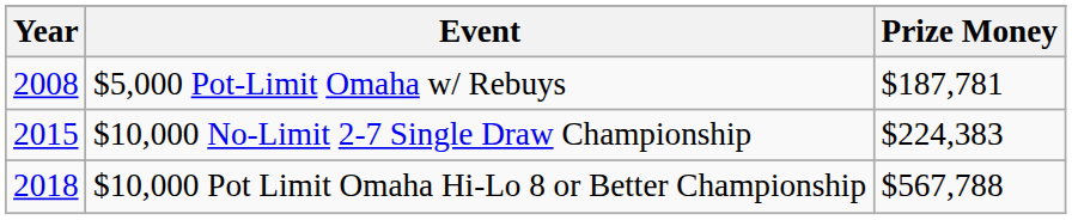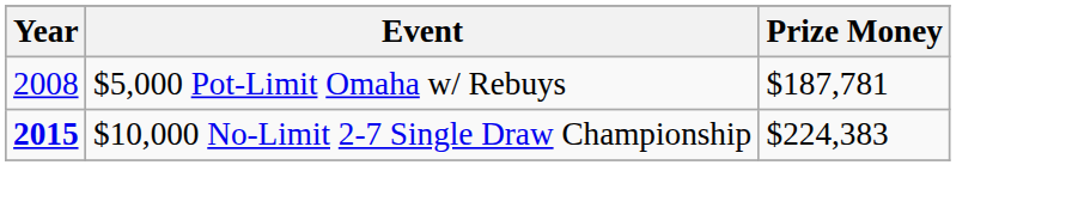$10,000 No-Limit 2-7 Single Draw Championship | Year: normal -> bold
- row: 2018 | $10,000 Pot Limit Omaha Hi-Lo 8 or Better Championship | $567,788
